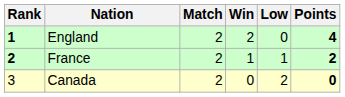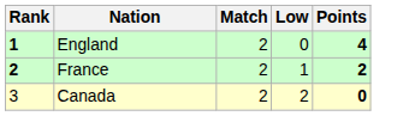- column: Win | 2 | 1 | 0
